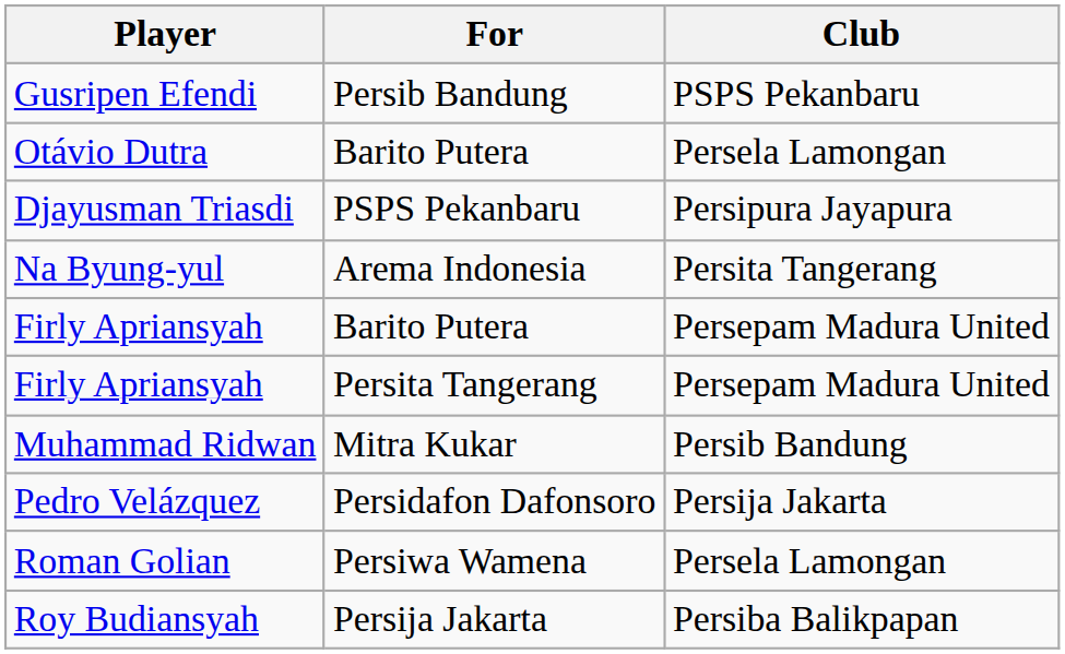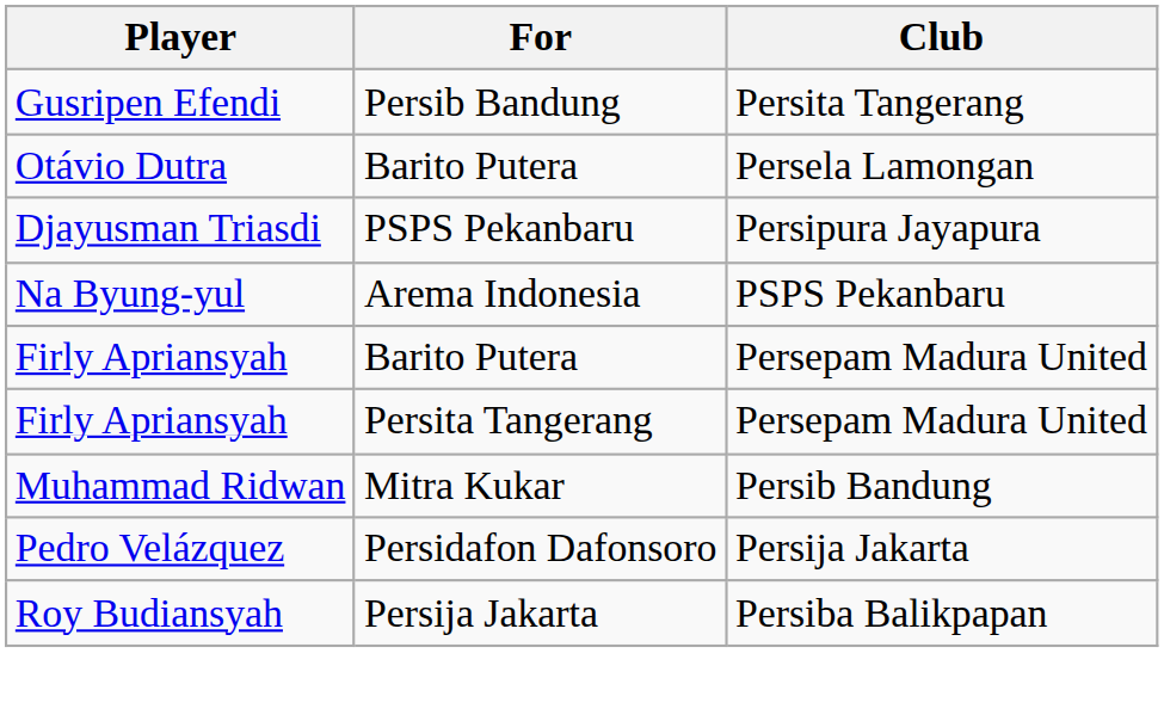Gusripen Efendi | Club: PSPS Pekanbaru -> Persita Tangerang
Na Byung-yul | Club: Persita Tangerang -> PSPS Pekanbaru
- row: Roman Golian | Persiwa Wamena | Persela Lamongan
